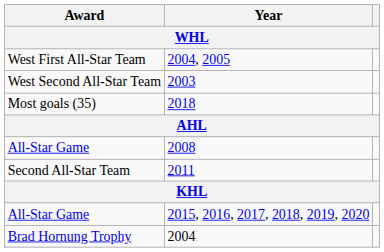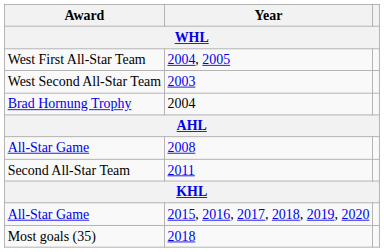rows swapped: 2004 <-> 2018
